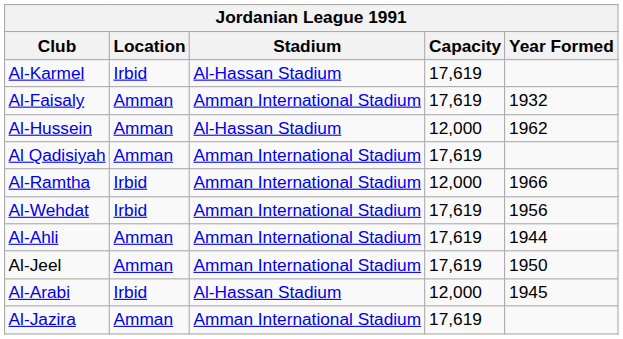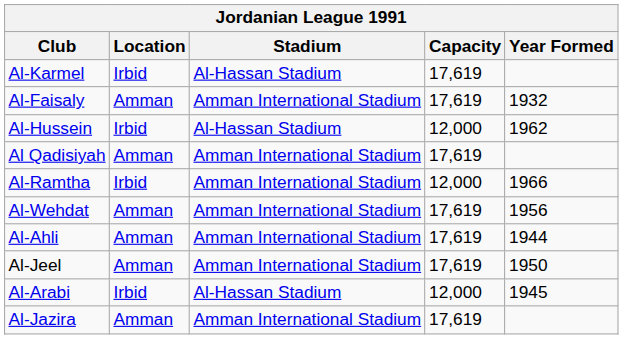Al-Hussein | Location: Amman -> Irbid
Al-Wehdat | Location: Irbid -> Amman
